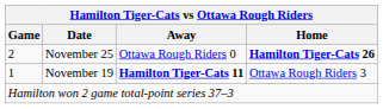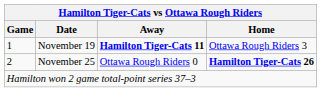rows swapped: November 19 <-> November 25
